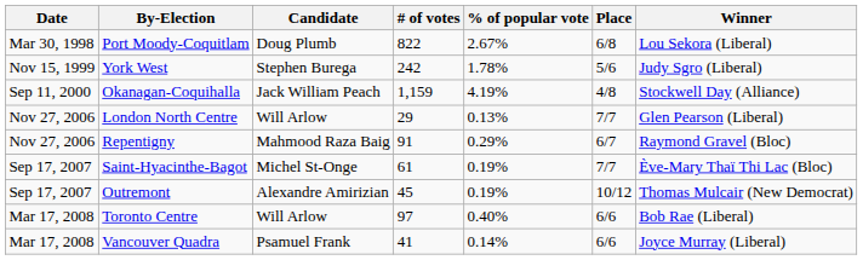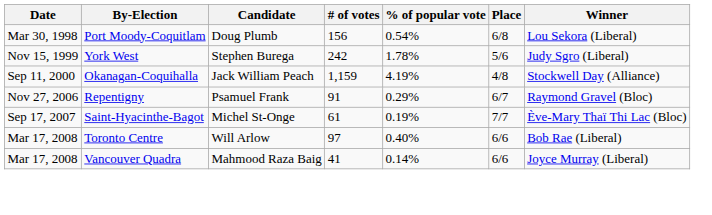Port Moody-Coquitlam | # of votes: 822 -> 156
Port Moody-Coquitlam | % of popular vote: 2.67% -> 0.54%
- row: Nov 27, 2006 | London North Centre | Will Arlow | 29 | 0.13% | 7/7 | Glen Pearson (Liberal)
Repentigny | Candidate: Mahmood Raza Baig -> Psamuel Frank
- row: Sep 17, 2007 | Outremont | Alexandre Amirizian | 45 | 0.19% | 10/12 | Thomas Mulcair (New Democrat)
Vancouver Quadra | Candidate: Psamuel Frank -> Mahmood Raza Baig
